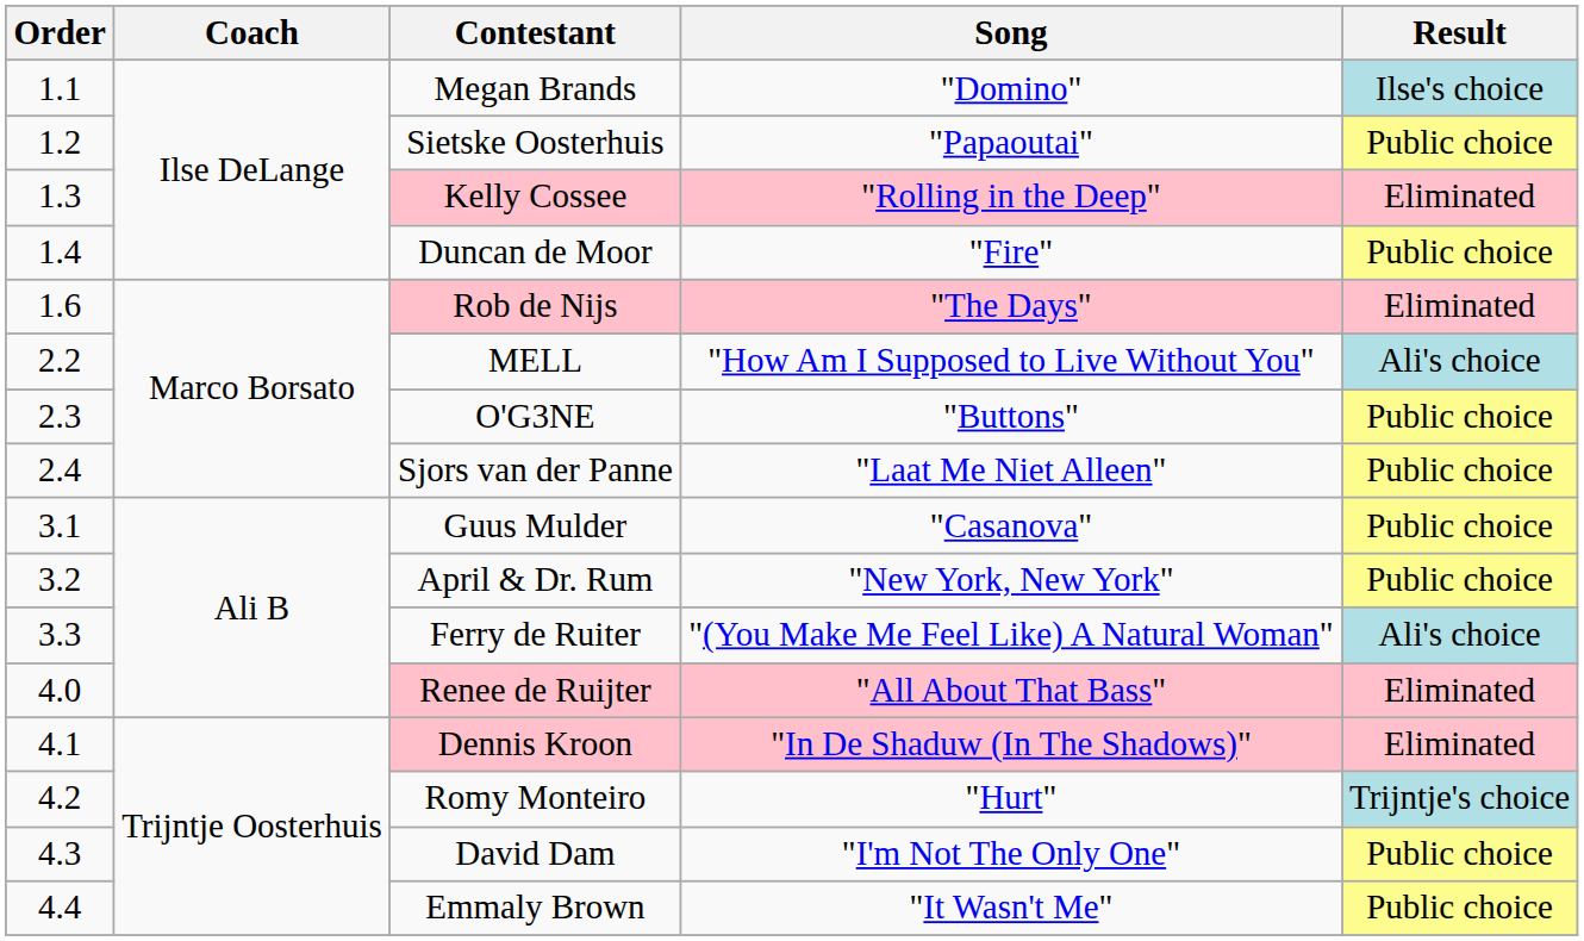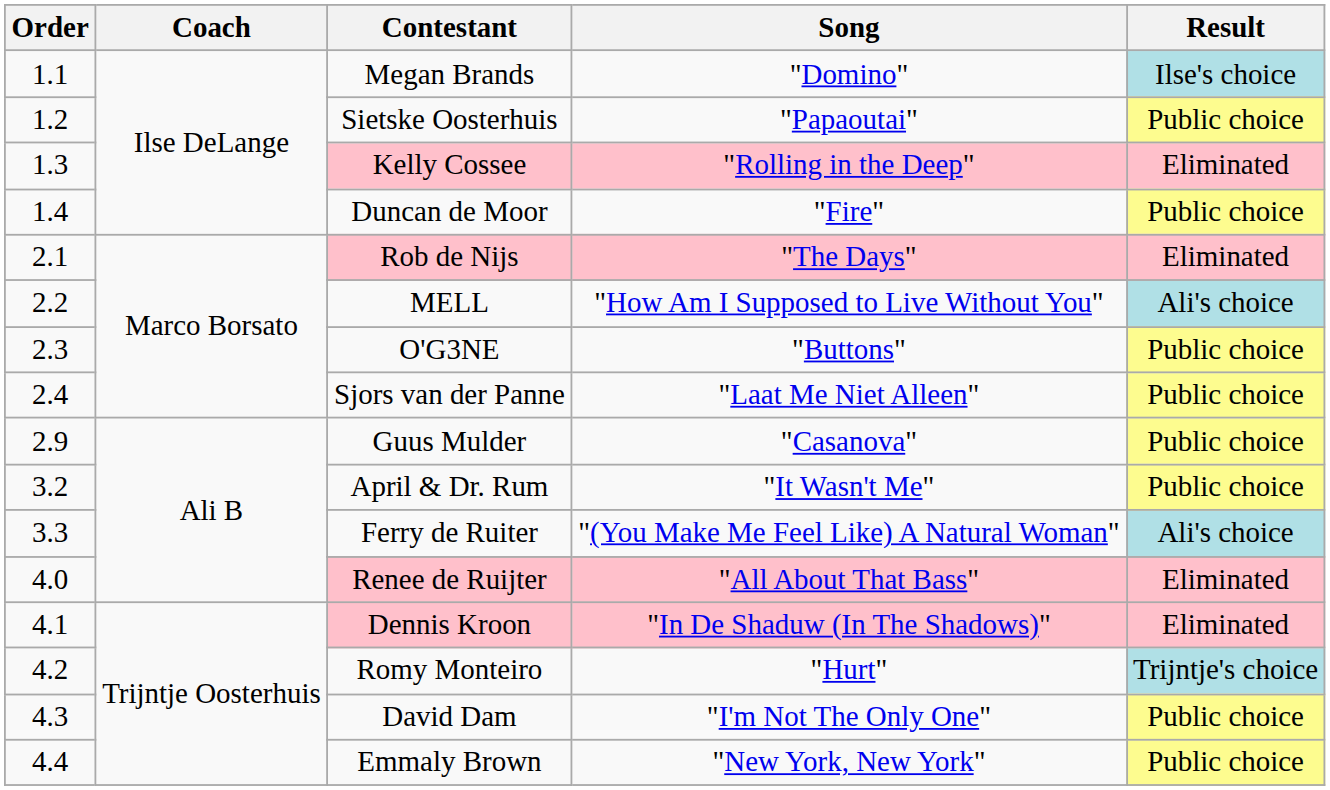Rob de Nijs | Order: 1.6 -> 2.1
Guus Mulder | Order: 3.1 -> 2.9
April & Dr. Rum | Song: "New York, New York" -> "It Wasn't Me"
Emmaly Brown | Song: "It Wasn't Me" -> "New York, New York"
